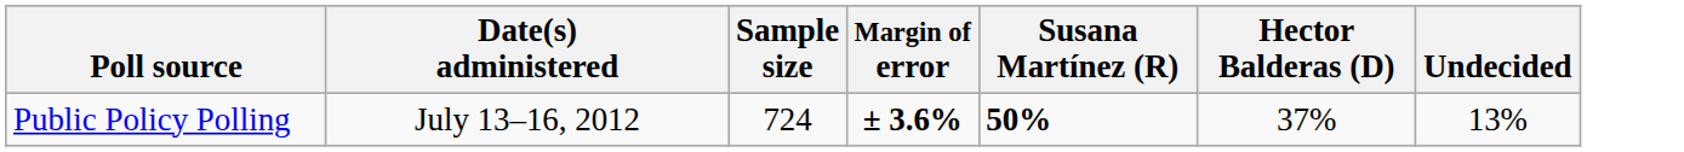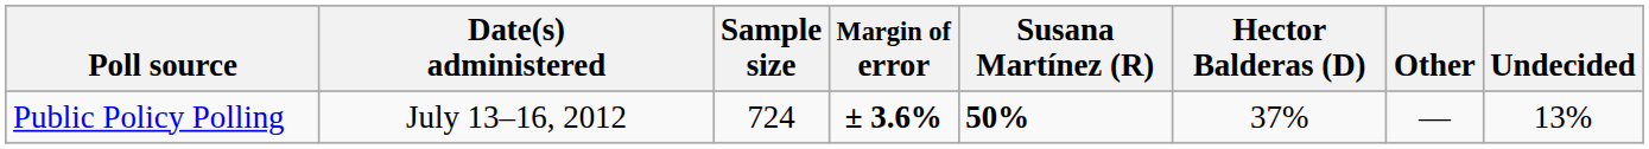+ column: Other | —
